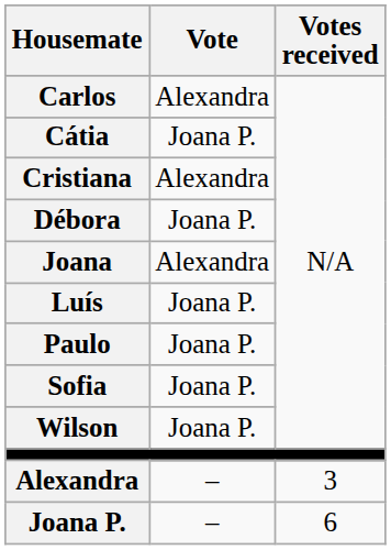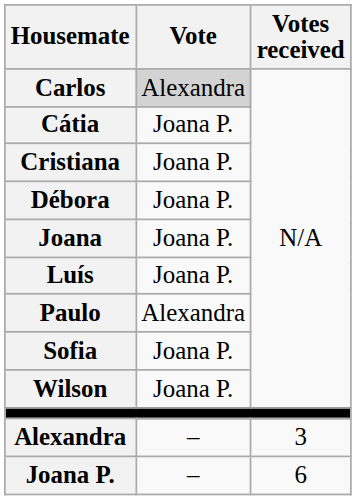Carlos | Vote: no background -> lightgrey background
Cristiana | Vote: Alexandra -> Joana P.
Joana | Vote: Alexandra -> Joana P.
Paulo | Vote: Joana P. -> Alexandra
